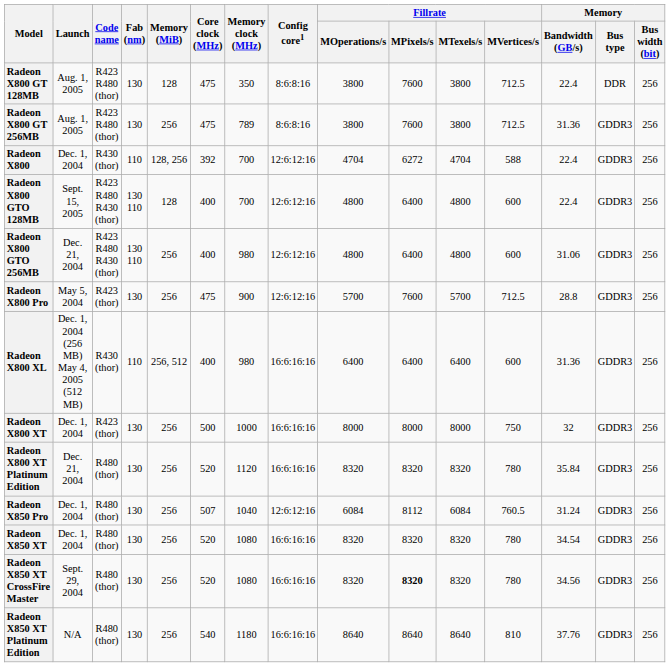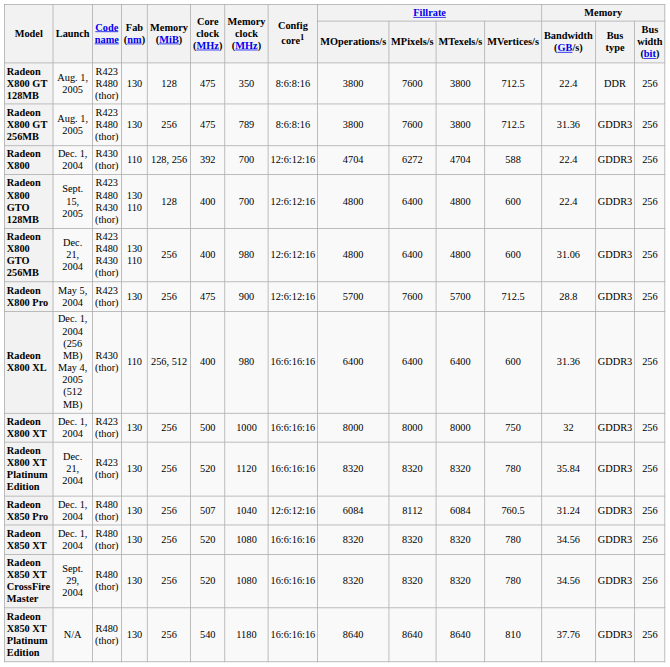Radeon X800 XT Platinum Edition | Code name: R480 (thor) -> R423 (thor)
Radeon X850 XT | Memory / Bandwidth (GB/s): 34.54 -> 34.56
Radeon X850 XT CrossFire Master | Fillrate / MPixels/s: bold -> normal
